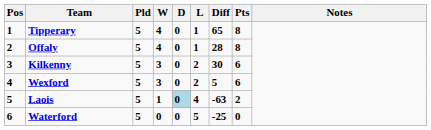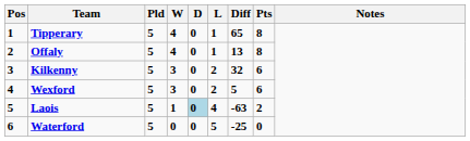Offaly | Diff: 28 -> 13
Kilkenny | Diff: 30 -> 32
